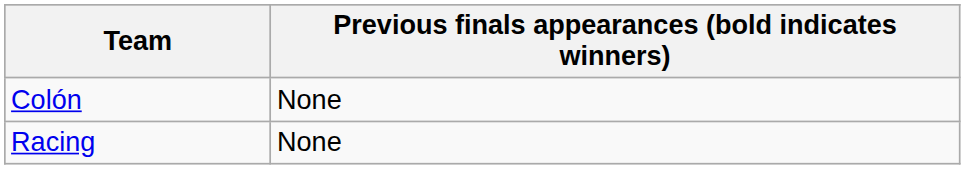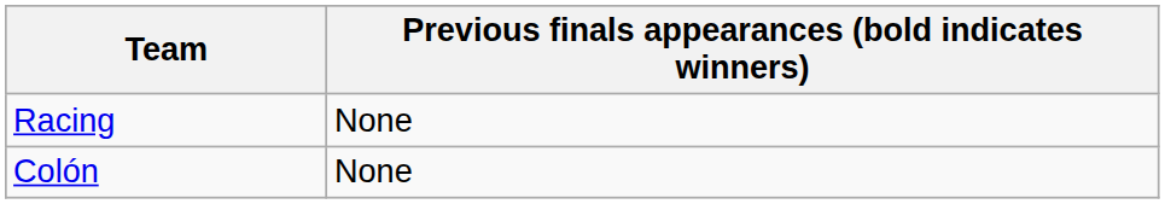rows swapped: Colón <-> Racing
